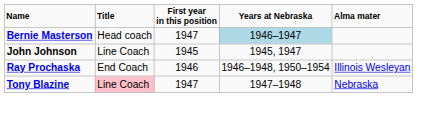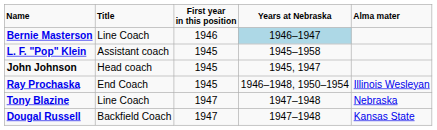Bernie Masterson | Title: Head coach -> Line Coach
Bernie Masterson | First year in this position: 1947 -> 1946
+ row: L. F. "Pop" Klein | Assistant coach | 1945 | 1945–1958
John Johnson | Title: Line Coach -> Head coach
Ray Prochaska | First year in this position: 1946 -> 1945
Tony Blazine | Title: pink background -> no background
+ row: Dougal Russell | Backfield Coach | 1947 | 1947–1948 | Kansas State
